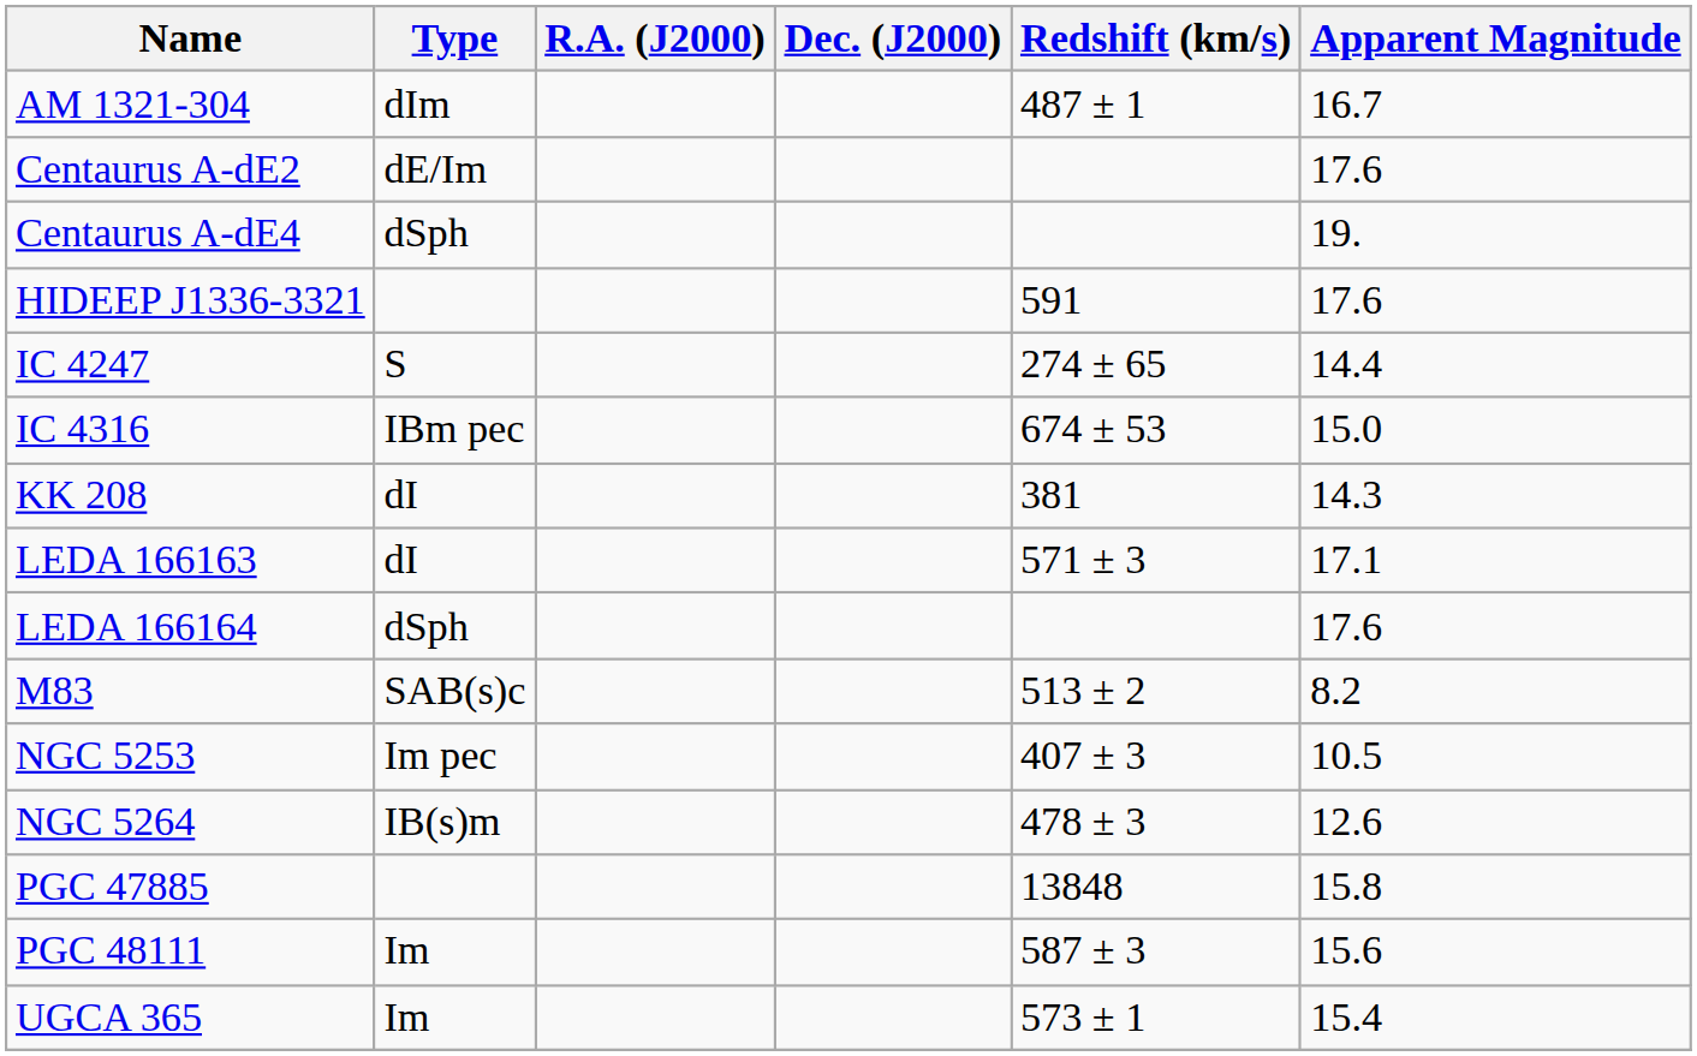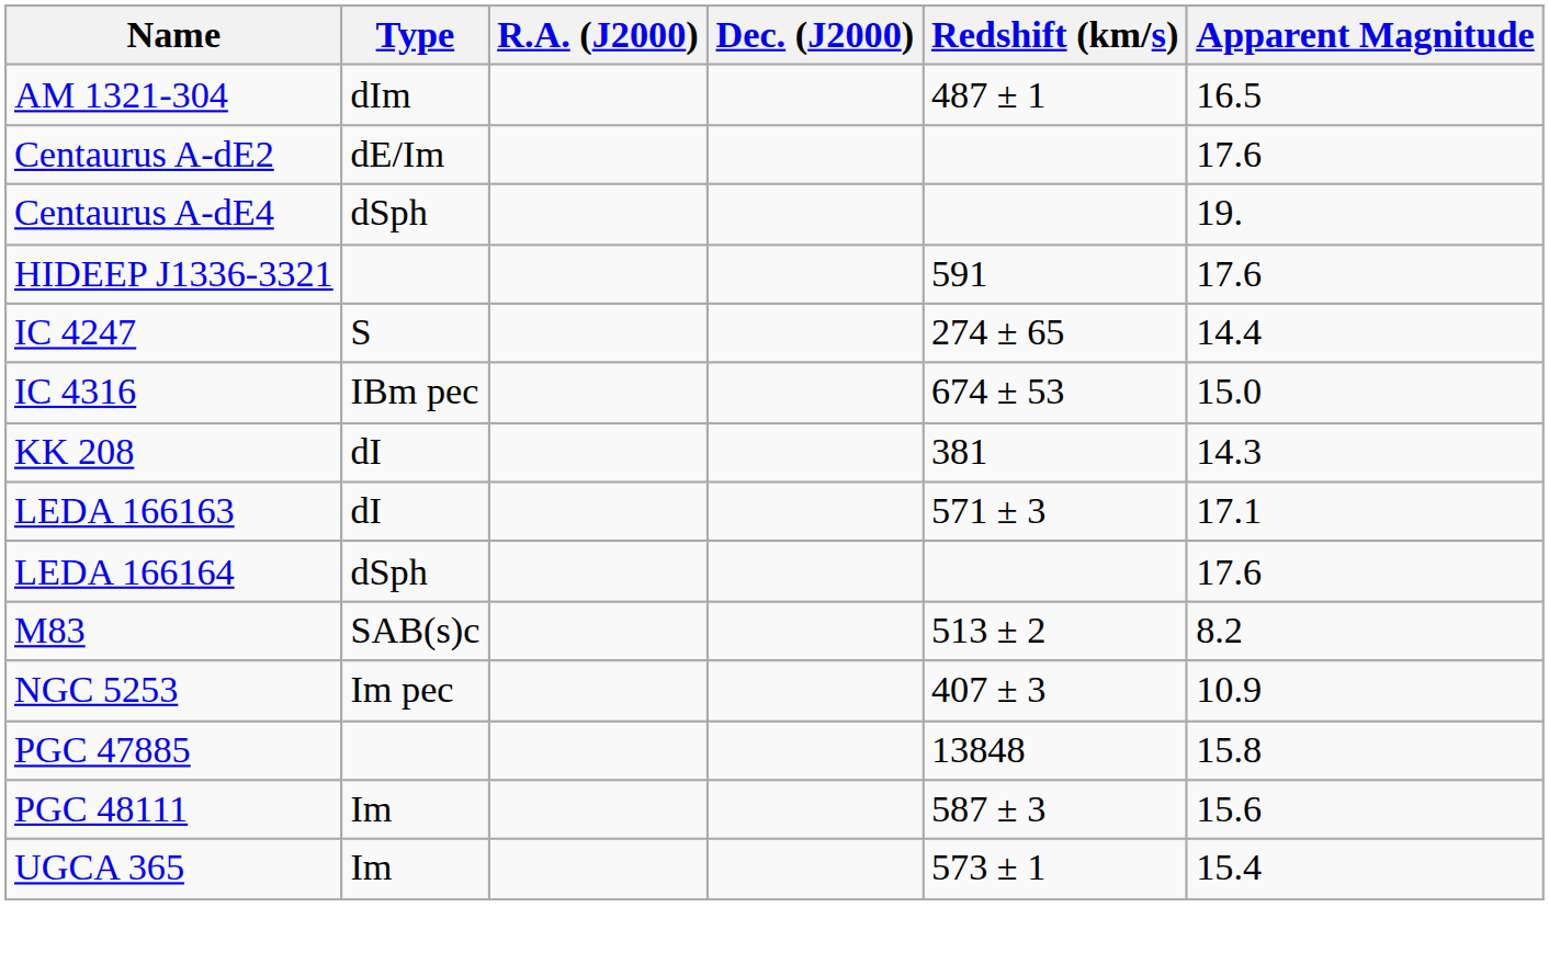AM 1321-304 | Apparent Magnitude: 16.7 -> 16.5
NGC 5253 | Apparent Magnitude: 10.5 -> 10.9
- row: NGC 5264 | IB(s)m | 478 ± 3 | 12.6
